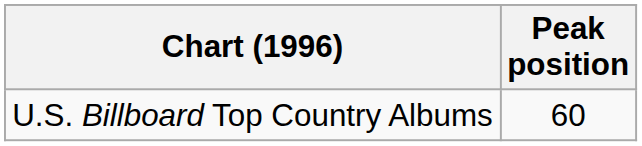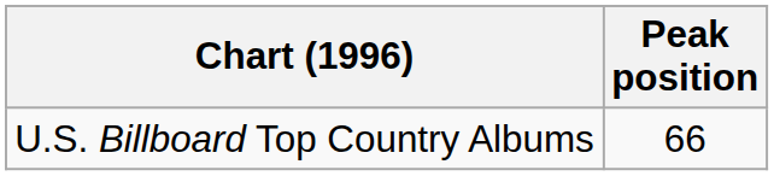U.S. Billboard Top Country Albums | Peak position: 60 -> 66
